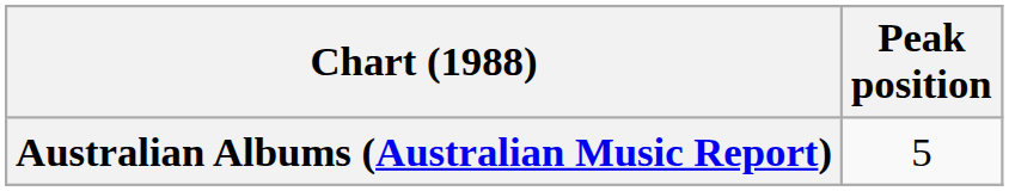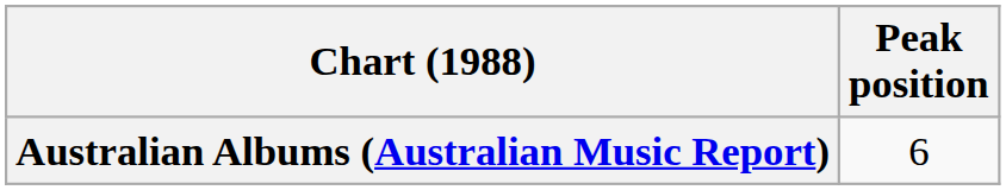Australian Albums (Australian Music Report) | Peak position: 5 -> 6
